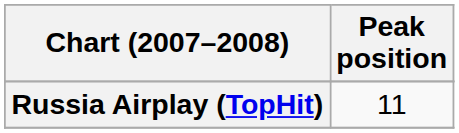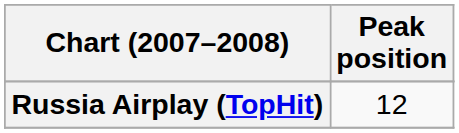Russia Airplay (TopHit) | Peak position: 11 -> 12
